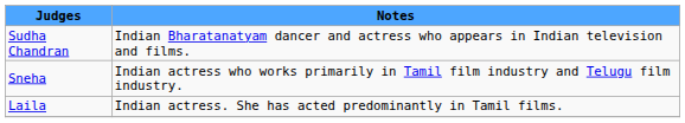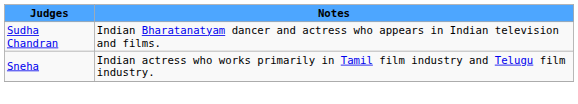- row: Laila | Indian actress. She has acted predominantly in Tamil films.
